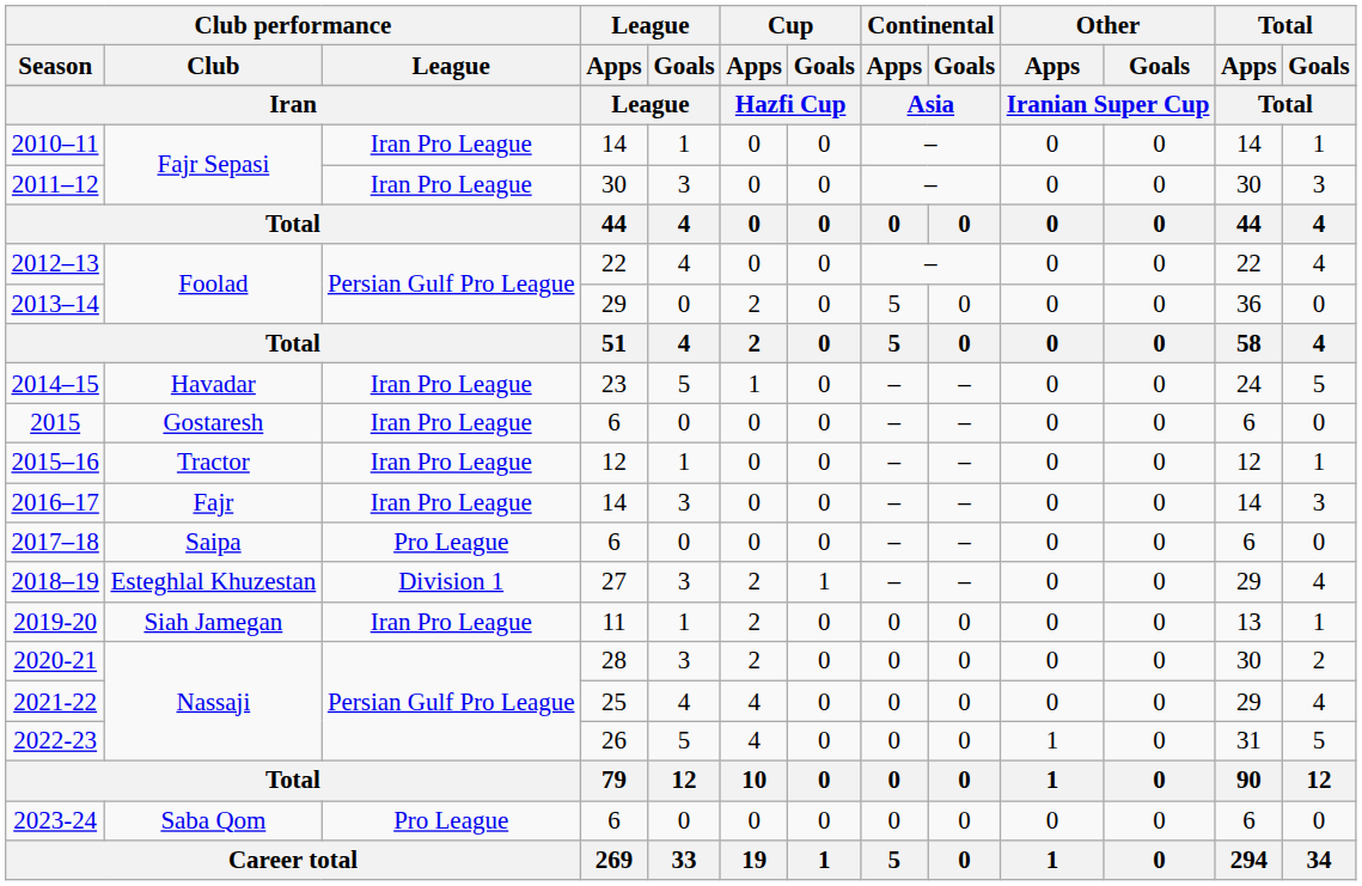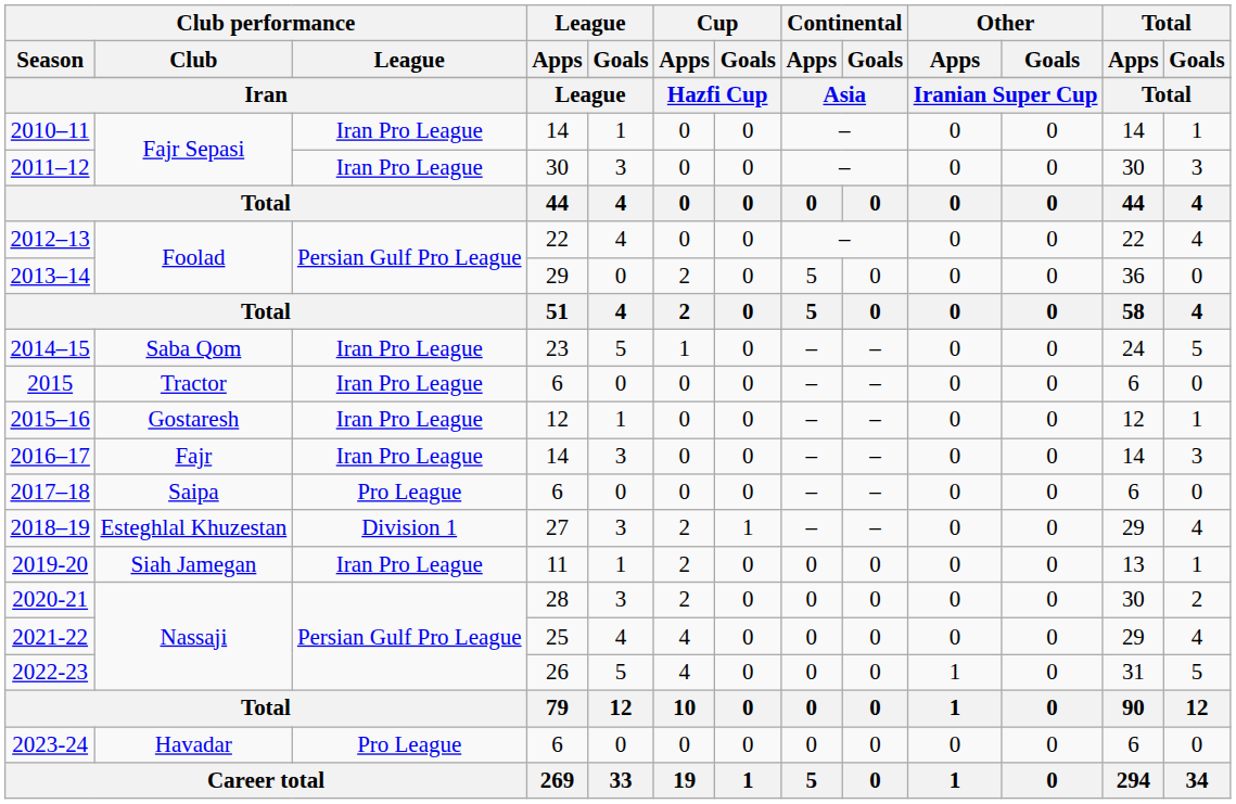2014–15 | Club performance / Club: Havadar -> Saba Qom
2015 | Club performance / Club: Gostaresh -> Tractor
2015–16 | Club performance / Club: Tractor -> Gostaresh
2023-24 | Club performance / Club: Saba Qom -> Havadar
